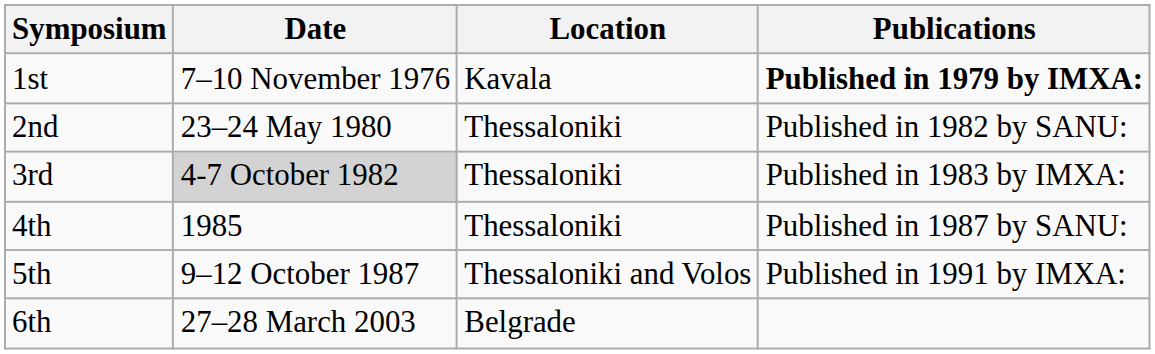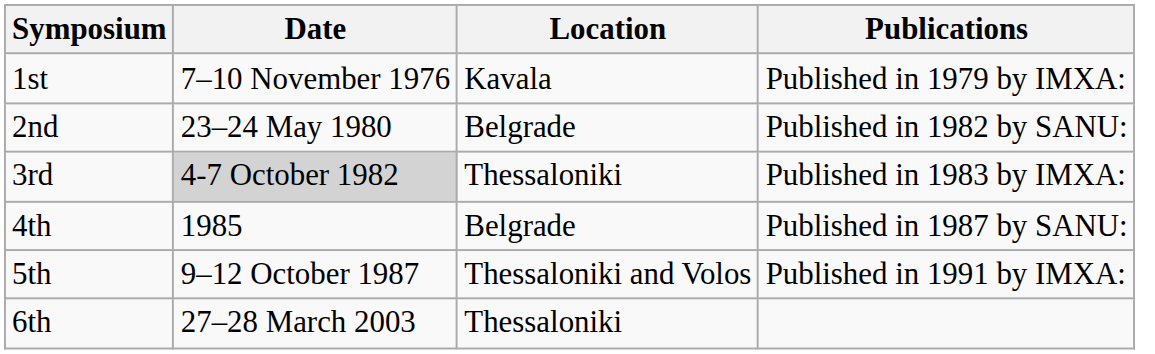1st | Publications: bold -> normal
2nd | Location: Thessaloniki -> Belgrade
4th | Location: Thessaloniki -> Belgrade
6th | Location: Belgrade -> Thessaloniki
